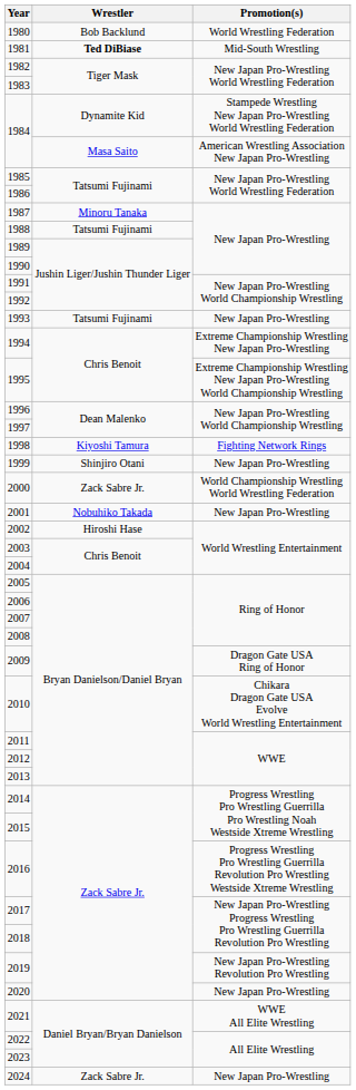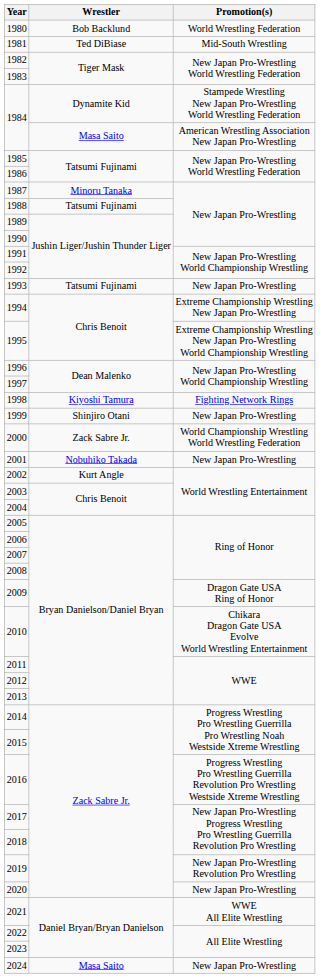1981 | Wrestler: bold -> normal
2002 | Wrestler: Hiroshi Hase -> Kurt Angle
2024 | Wrestler: Zack Sabre Jr. -> Masa Saito
